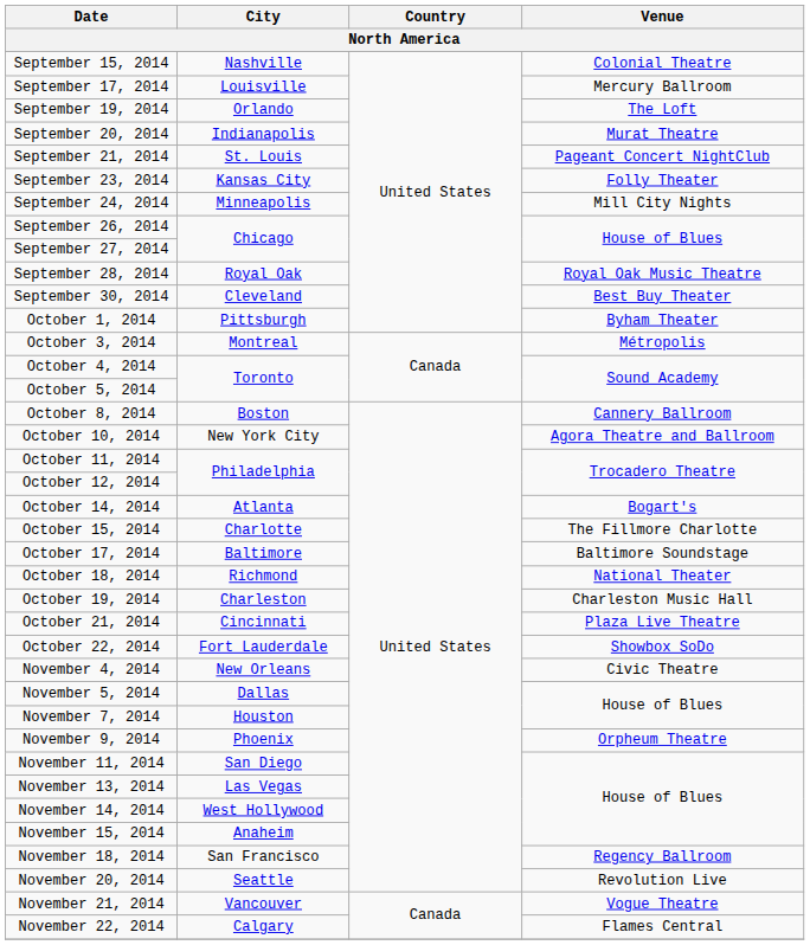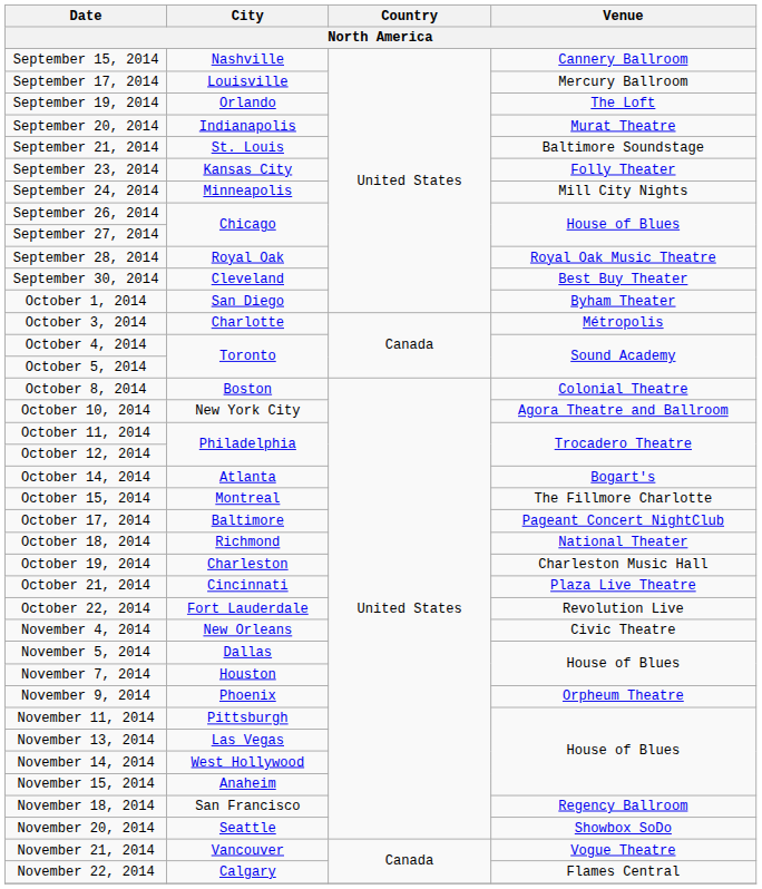September 15, 2014 | Venue: Colonial Theatre -> Cannery Ballroom
September 21, 2014 | Venue: Pageant Concert NightClub -> Baltimore Soundstage
October 1, 2014 | City: Pittsburgh -> San Diego
October 3, 2014 | City: Montreal -> Charlotte
October 8, 2014 | Venue: Cannery Ballroom -> Colonial Theatre
October 15, 2014 | City: Charlotte -> Montreal
October 17, 2014 | Venue: Baltimore Soundstage -> Pageant Concert NightClub
October 22, 2014 | Venue: Showbox SoDo -> Revolution Live
November 11, 2014 | City: San Diego -> Pittsburgh
November 20, 2014 | Venue: Revolution Live -> Showbox SoDo
